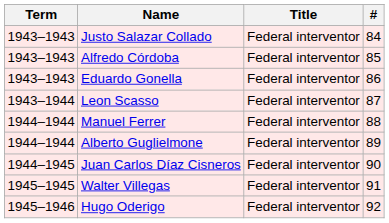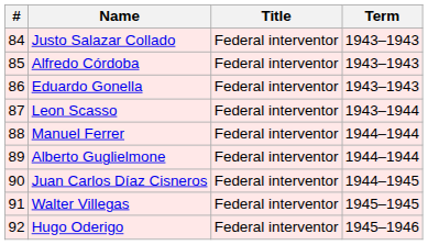columns swapped: # <-> Term
